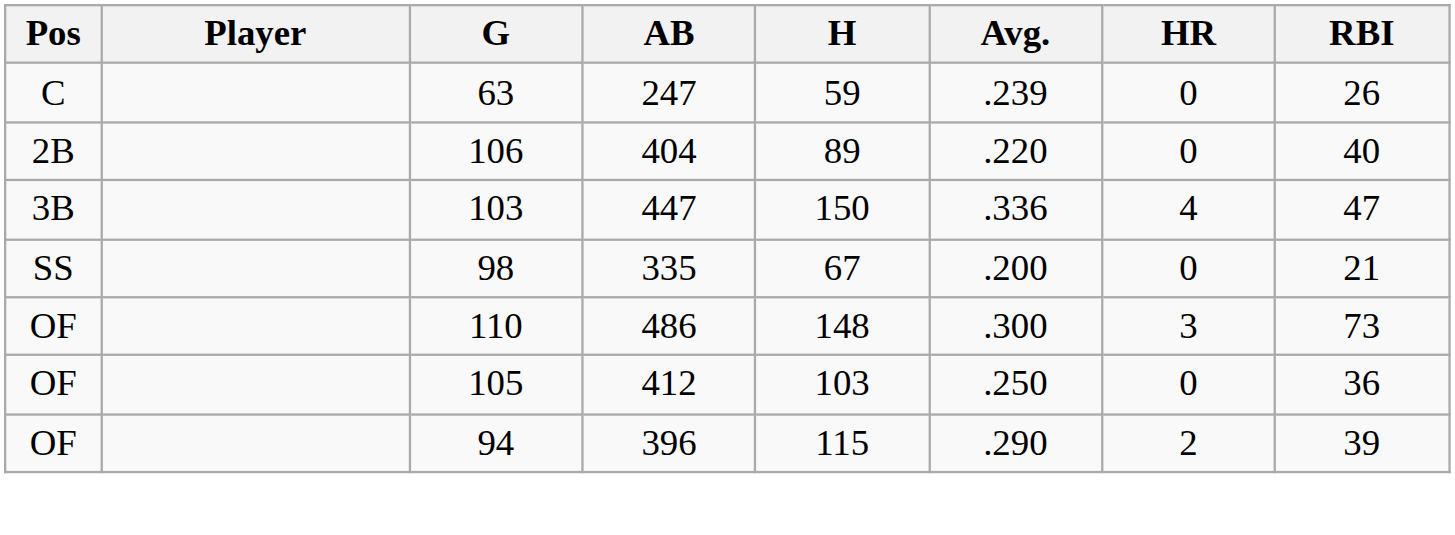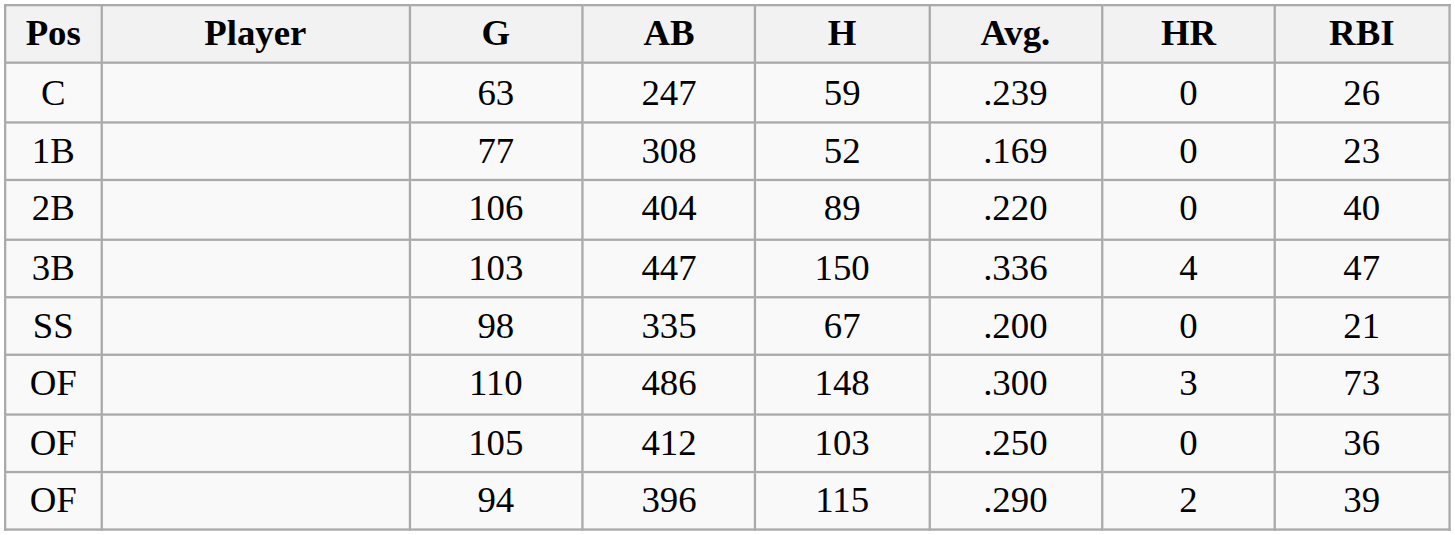+ row: 1B | 77 | 308 | 52 | .169 | 0 | 23
